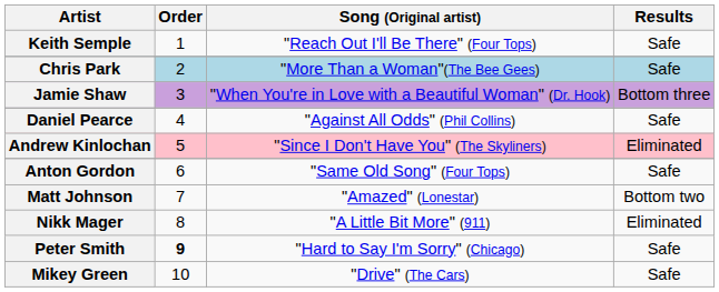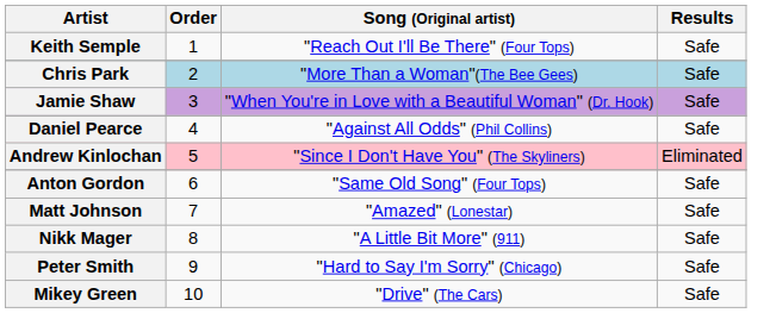Jamie Shaw | Results: Bottom three -> Safe
Matt Johnson | Results: Bottom two -> Safe
Nikk Mager | Results: Eliminated -> Safe
Peter Smith | Order: bold -> normal
